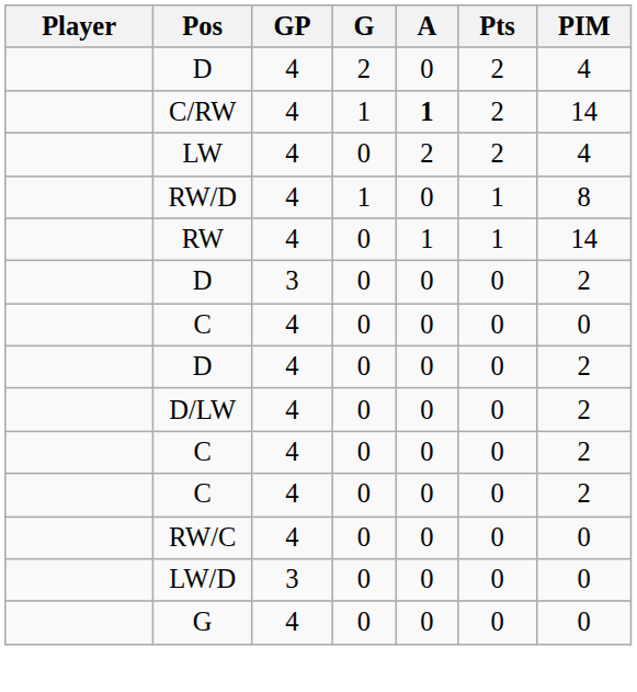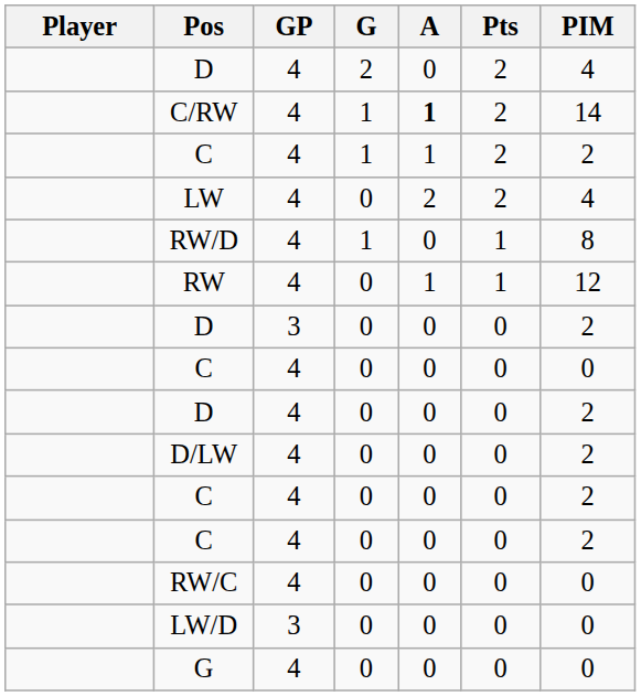+ row: C | 4 | 1 | 1 | 2 | 2
RW | PIM: 14 -> 12
